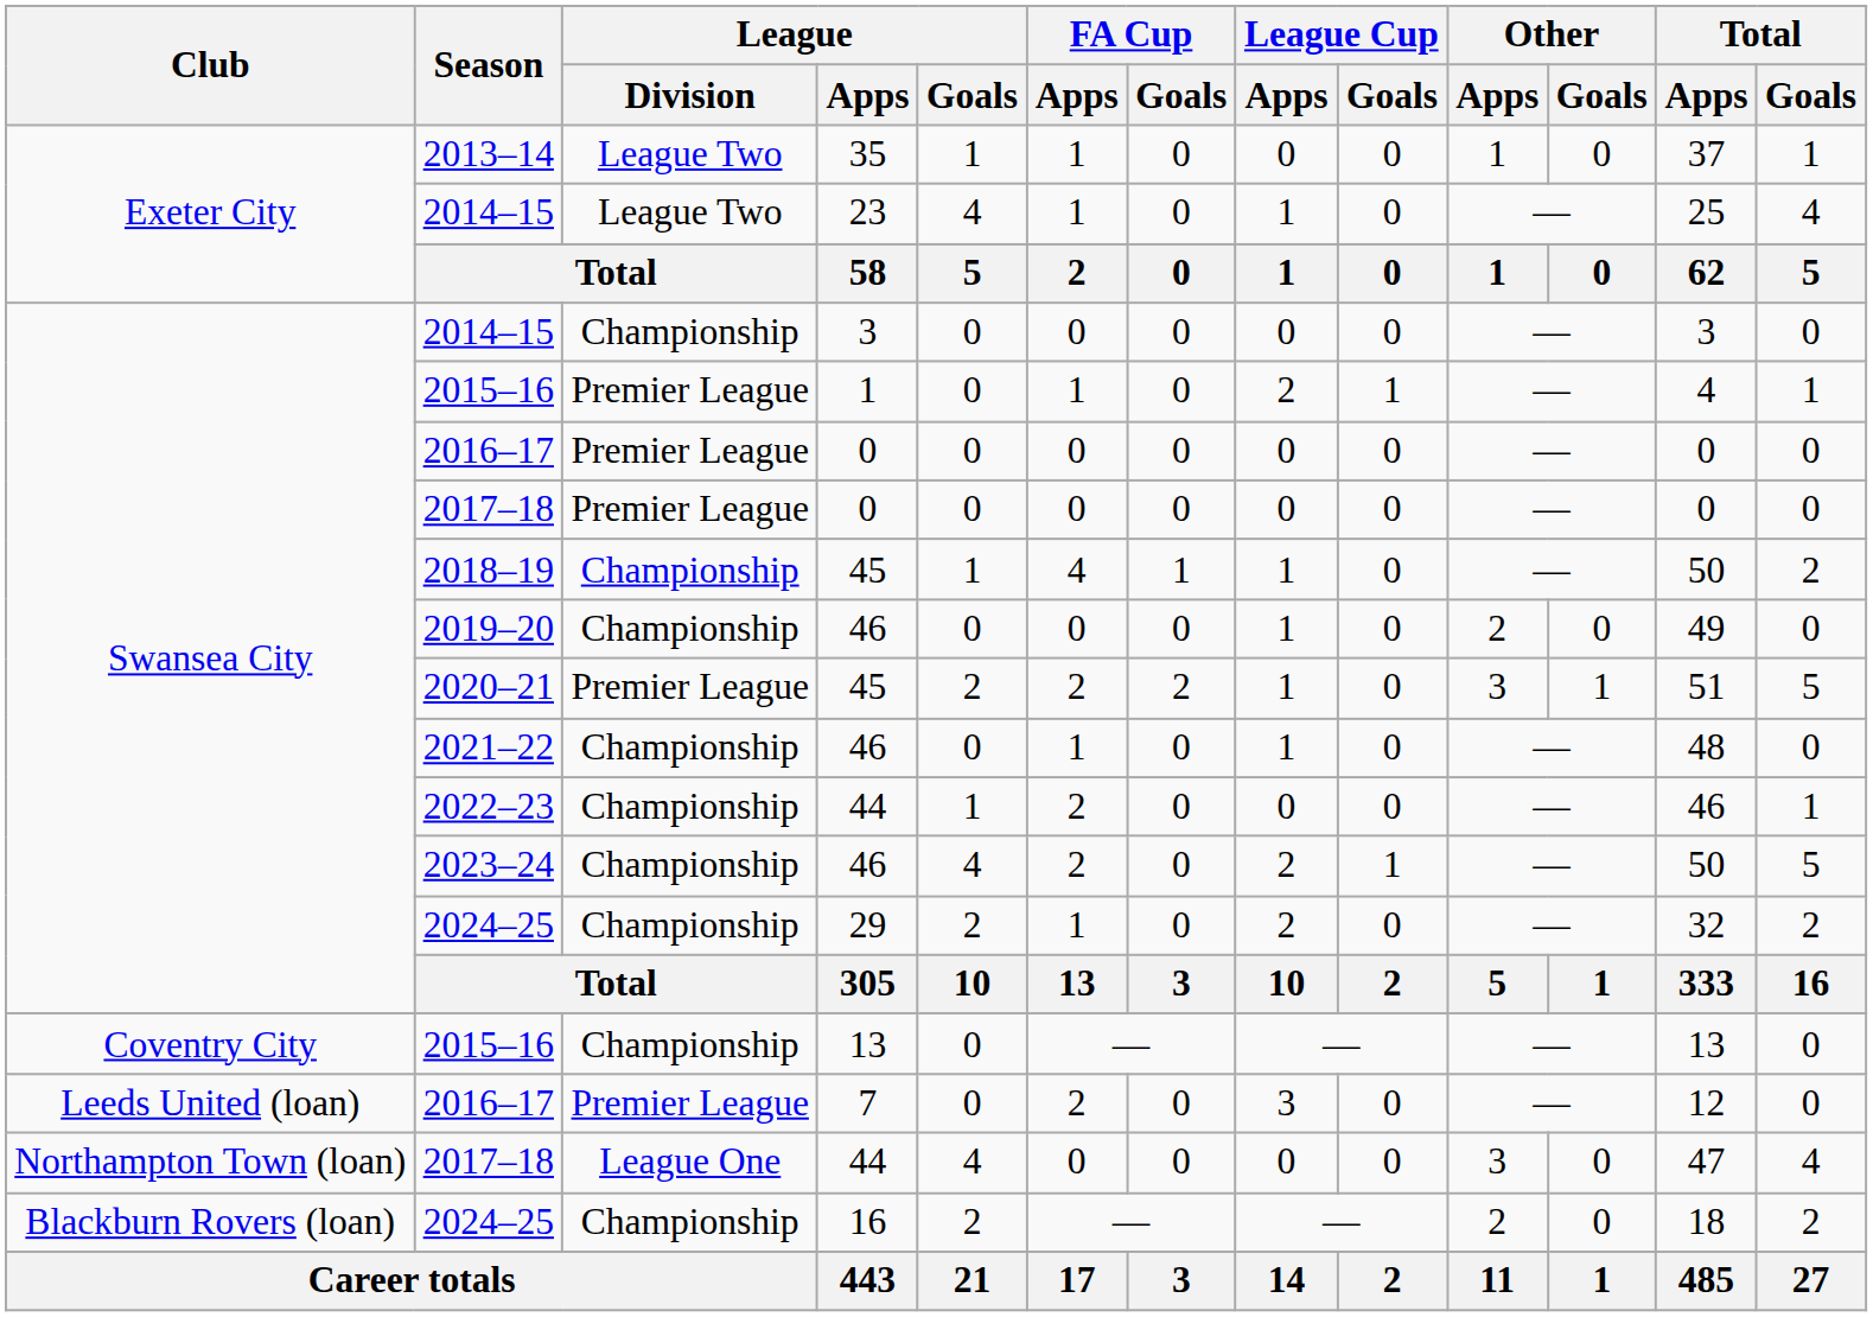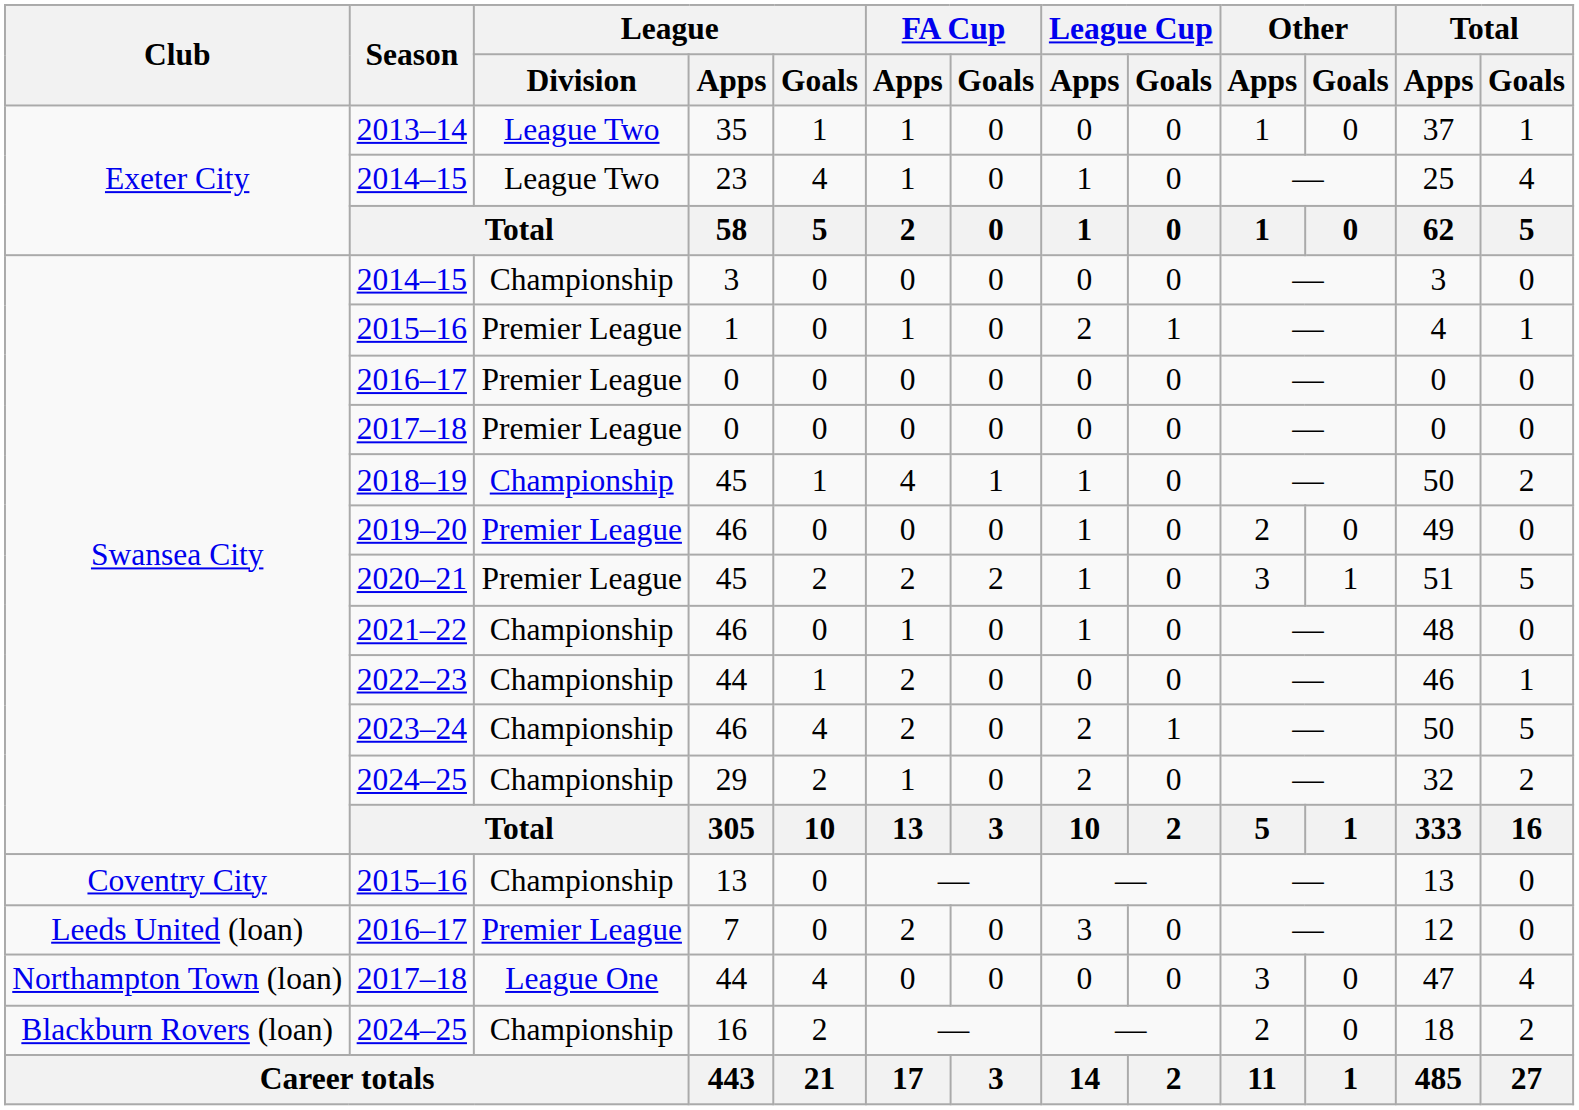2019–20 | League / Division: Championship -> Premier League
